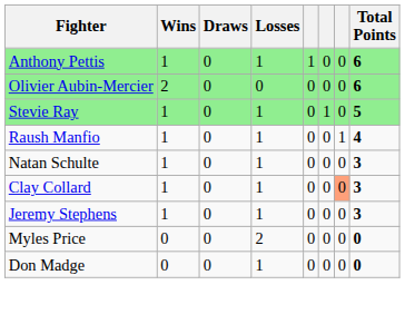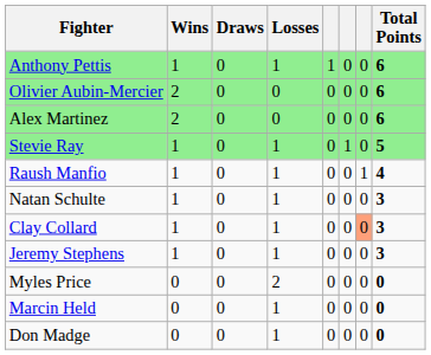+ row: Alex Martinez | 2 | 0 | 0 | 0 | 0 | 0 | 6
+ row: Marcin Held | 0 | 0 | 1 | 0 | 0 | 0 | 0
